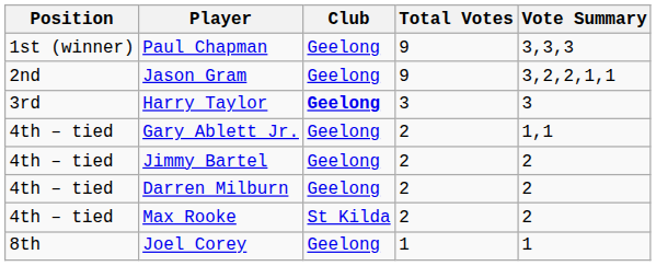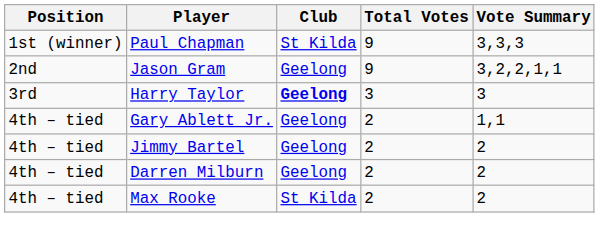Paul Chapman | Club: Geelong -> St Kilda
- row: 8th | Joel Corey | Geelong | 1 | 1
